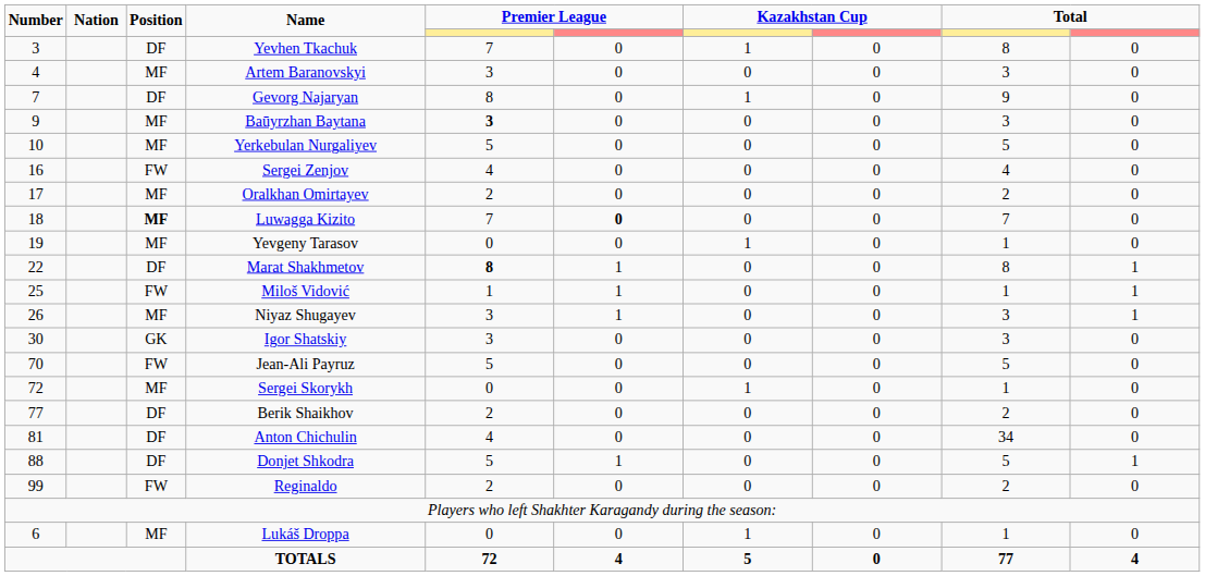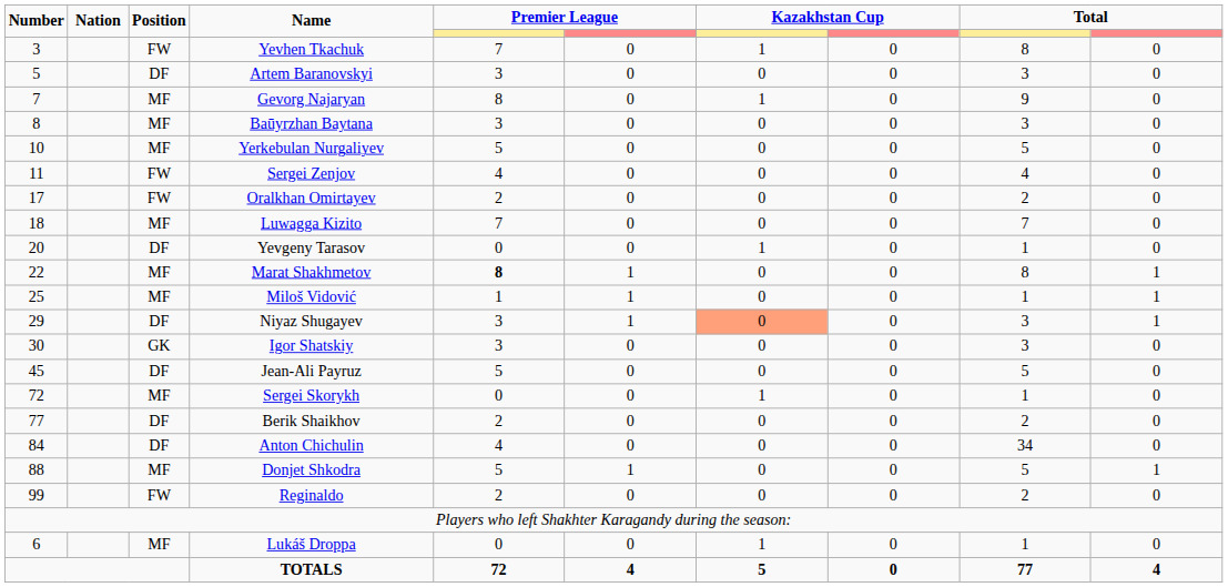Yevhen Tkachuk | Position: DF -> FW
Artem Baranovskyi | Number: 4 -> 5
Artem Baranovskyi | Position: MF -> DF
Gevorg Najaryan | Position: DF -> MF
Baūyrzhan Baytana | Number: 9 -> 8
Baūyrzhan Baytana | column 5: bold -> normal
Sergei Zenjov | Number: 16 -> 11
Oralkhan Omirtayev | Position: MF -> FW
Luwagga Kizito | Position: bold -> normal
Luwagga Kizito | column 6: bold -> normal
Yevgeny Tarasov | Number: 19 -> 20
Yevgeny Tarasov | Position: MF -> DF
Marat Shakhmetov | Position: DF -> MF
Miloš Vidović | Position: FW -> MF
Niyaz Shugayev | Number: 26 -> 29
Niyaz Shugayev | Position: MF -> DF
Niyaz Shugayev | column 7: no background -> lightsalmon background
Jean-Ali Payruz | Number: 70 -> 45
Jean-Ali Payruz | Position: FW -> DF
Anton Chichulin | Number: 81 -> 84
Donjet Shkodra | Position: DF -> MF
